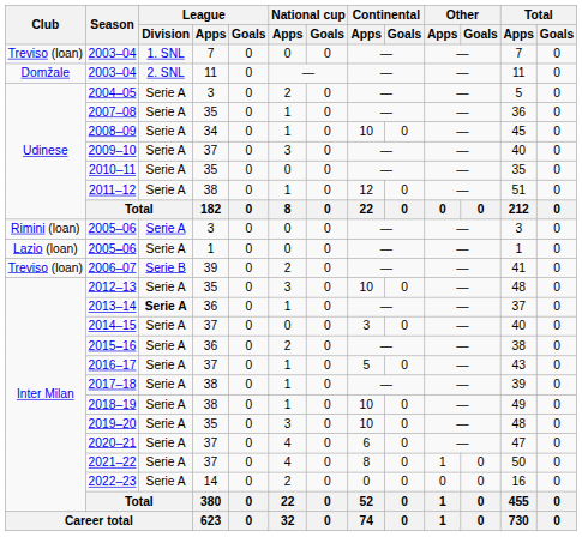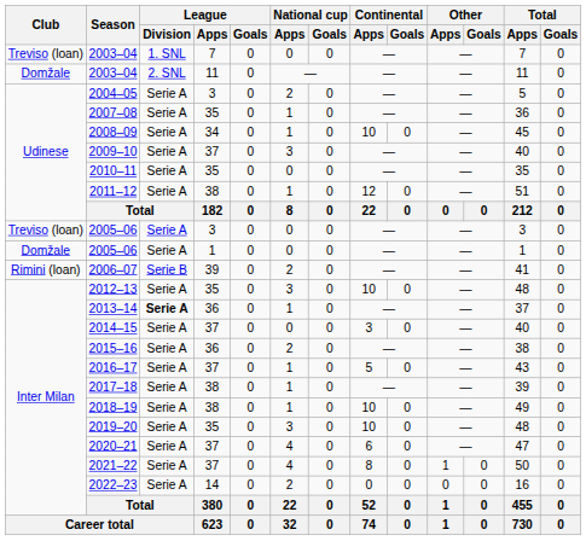2005–06 / 3 | Club: Rimini (loan) -> Treviso (loan)
2005–06 / 1 | Club: Lazio (loan) -> Domžale
2006–07 | Club: Treviso (loan) -> Rimini (loan)
